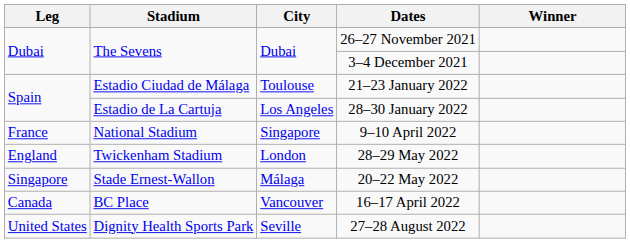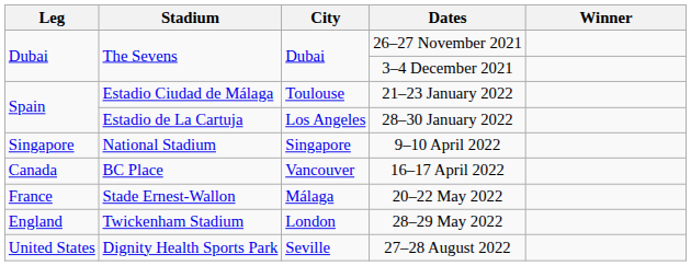9–10 April 2022 | Leg: France -> Singapore
rows swapped: 16–17 April 2022 <-> 28–29 May 2022
20–22 May 2022 | Leg: Singapore -> France
